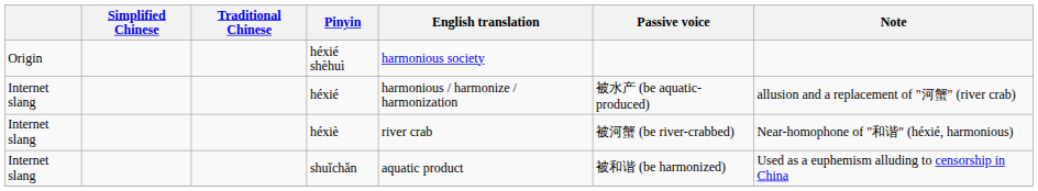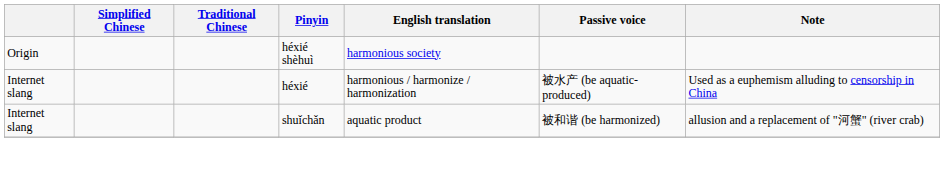héxié | Note: allusion and a replacement of "河蟹" (river crab) -> Used as a euphemism alluding to censorship in China
- row: Internet slang | héxiè | river crab | 被河蟹 (be river-crabbed) | Near-homophone of "和谐" (héxié, harmonious)
shuǐchǎn | Note: Used as a euphemism alluding to censorship in China -> allusion and a replacement of "河蟹" (river crab)
